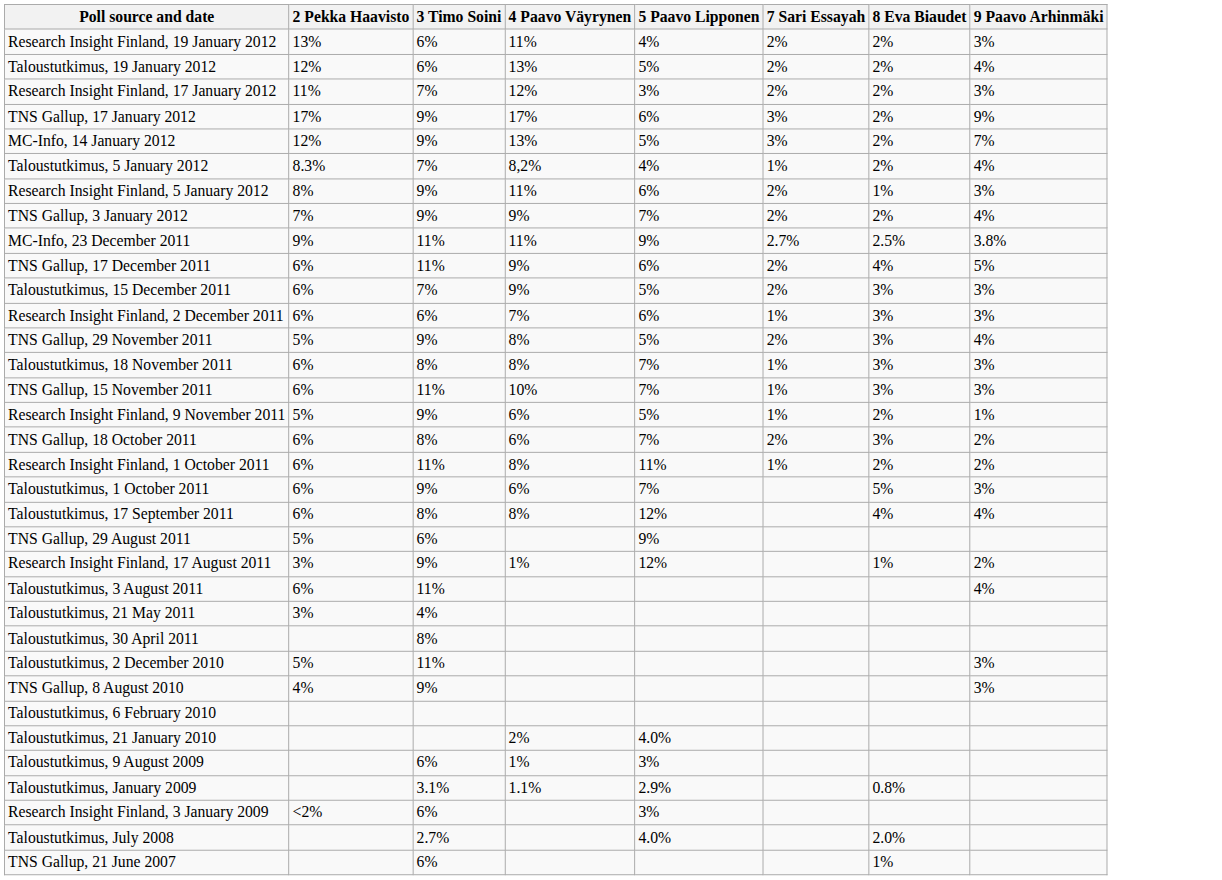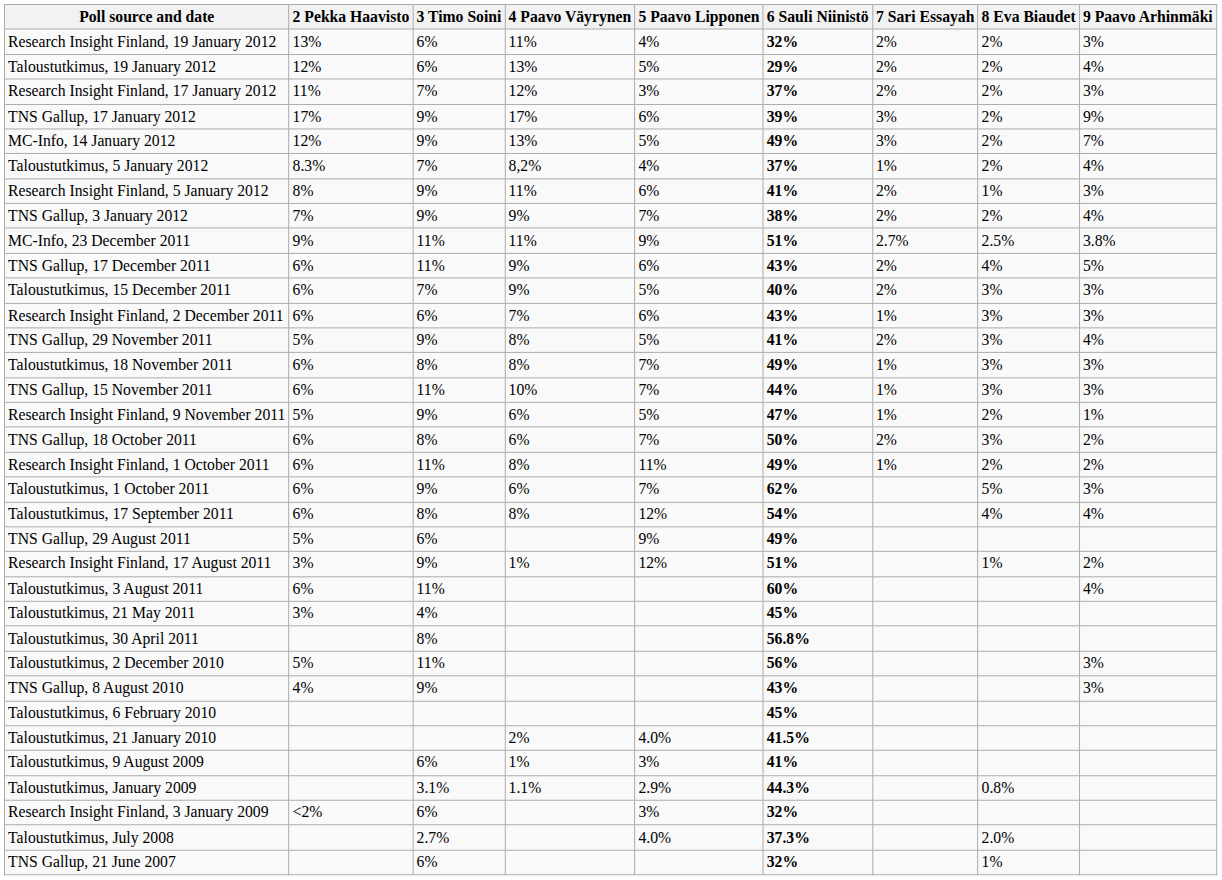+ column: 6 Sauli Niinistö | 32% | 29% | 37% | 39% | 49% | 37% | 41% | 38% | 51% | 43% | 40% | 43% | 41% | 49% | 44% | 47% | 50% | 49% | 62% | 54% | 49% | 51% | 60% | 45% | 56.8% | 56% | 43% | 45% | 41.5% | 41% | 44.3% | 32% | 37.3% | 32%
